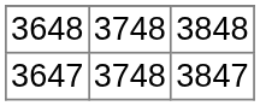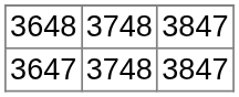3648 | column 3: 3848 -> 3847
